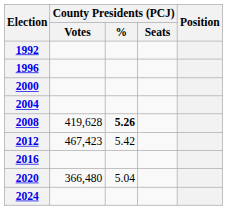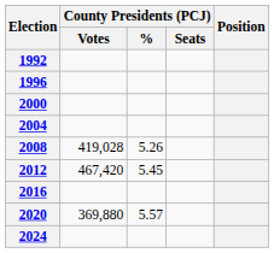2008 | County Presidents (PCJ) / Votes: 419,628 -> 419,028
2008 | County Presidents (PCJ) / %: bold -> normal
2012 | County Presidents (PCJ) / Votes: 467,423 -> 467,420
2012 | County Presidents (PCJ) / %: 5.42 -> 5.45
2020 | County Presidents (PCJ) / Votes: 366,480 -> 369,880
2020 | County Presidents (PCJ) / %: 5.04 -> 5.57
